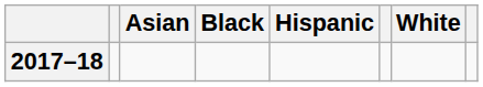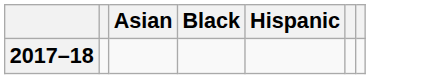- column: White
